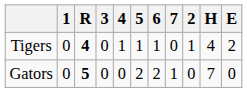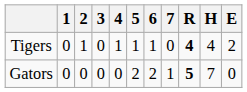columns swapped: 2 <-> R
